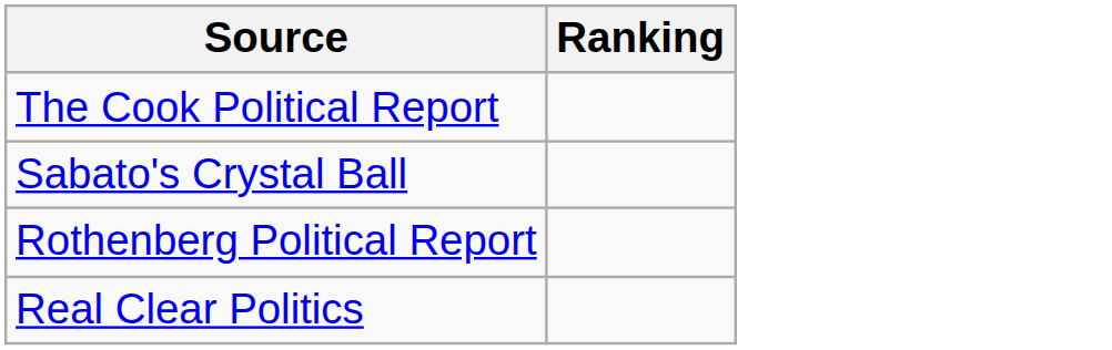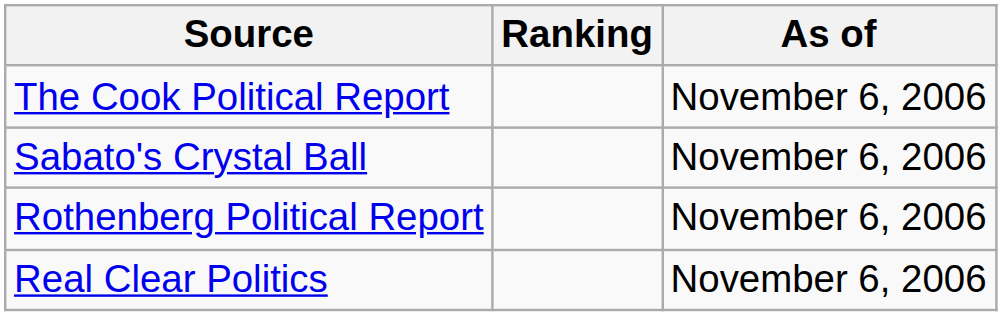+ column: As of | November 6, 2006 | November 6, 2006 | November 6, 2006 | November 6, 2006
